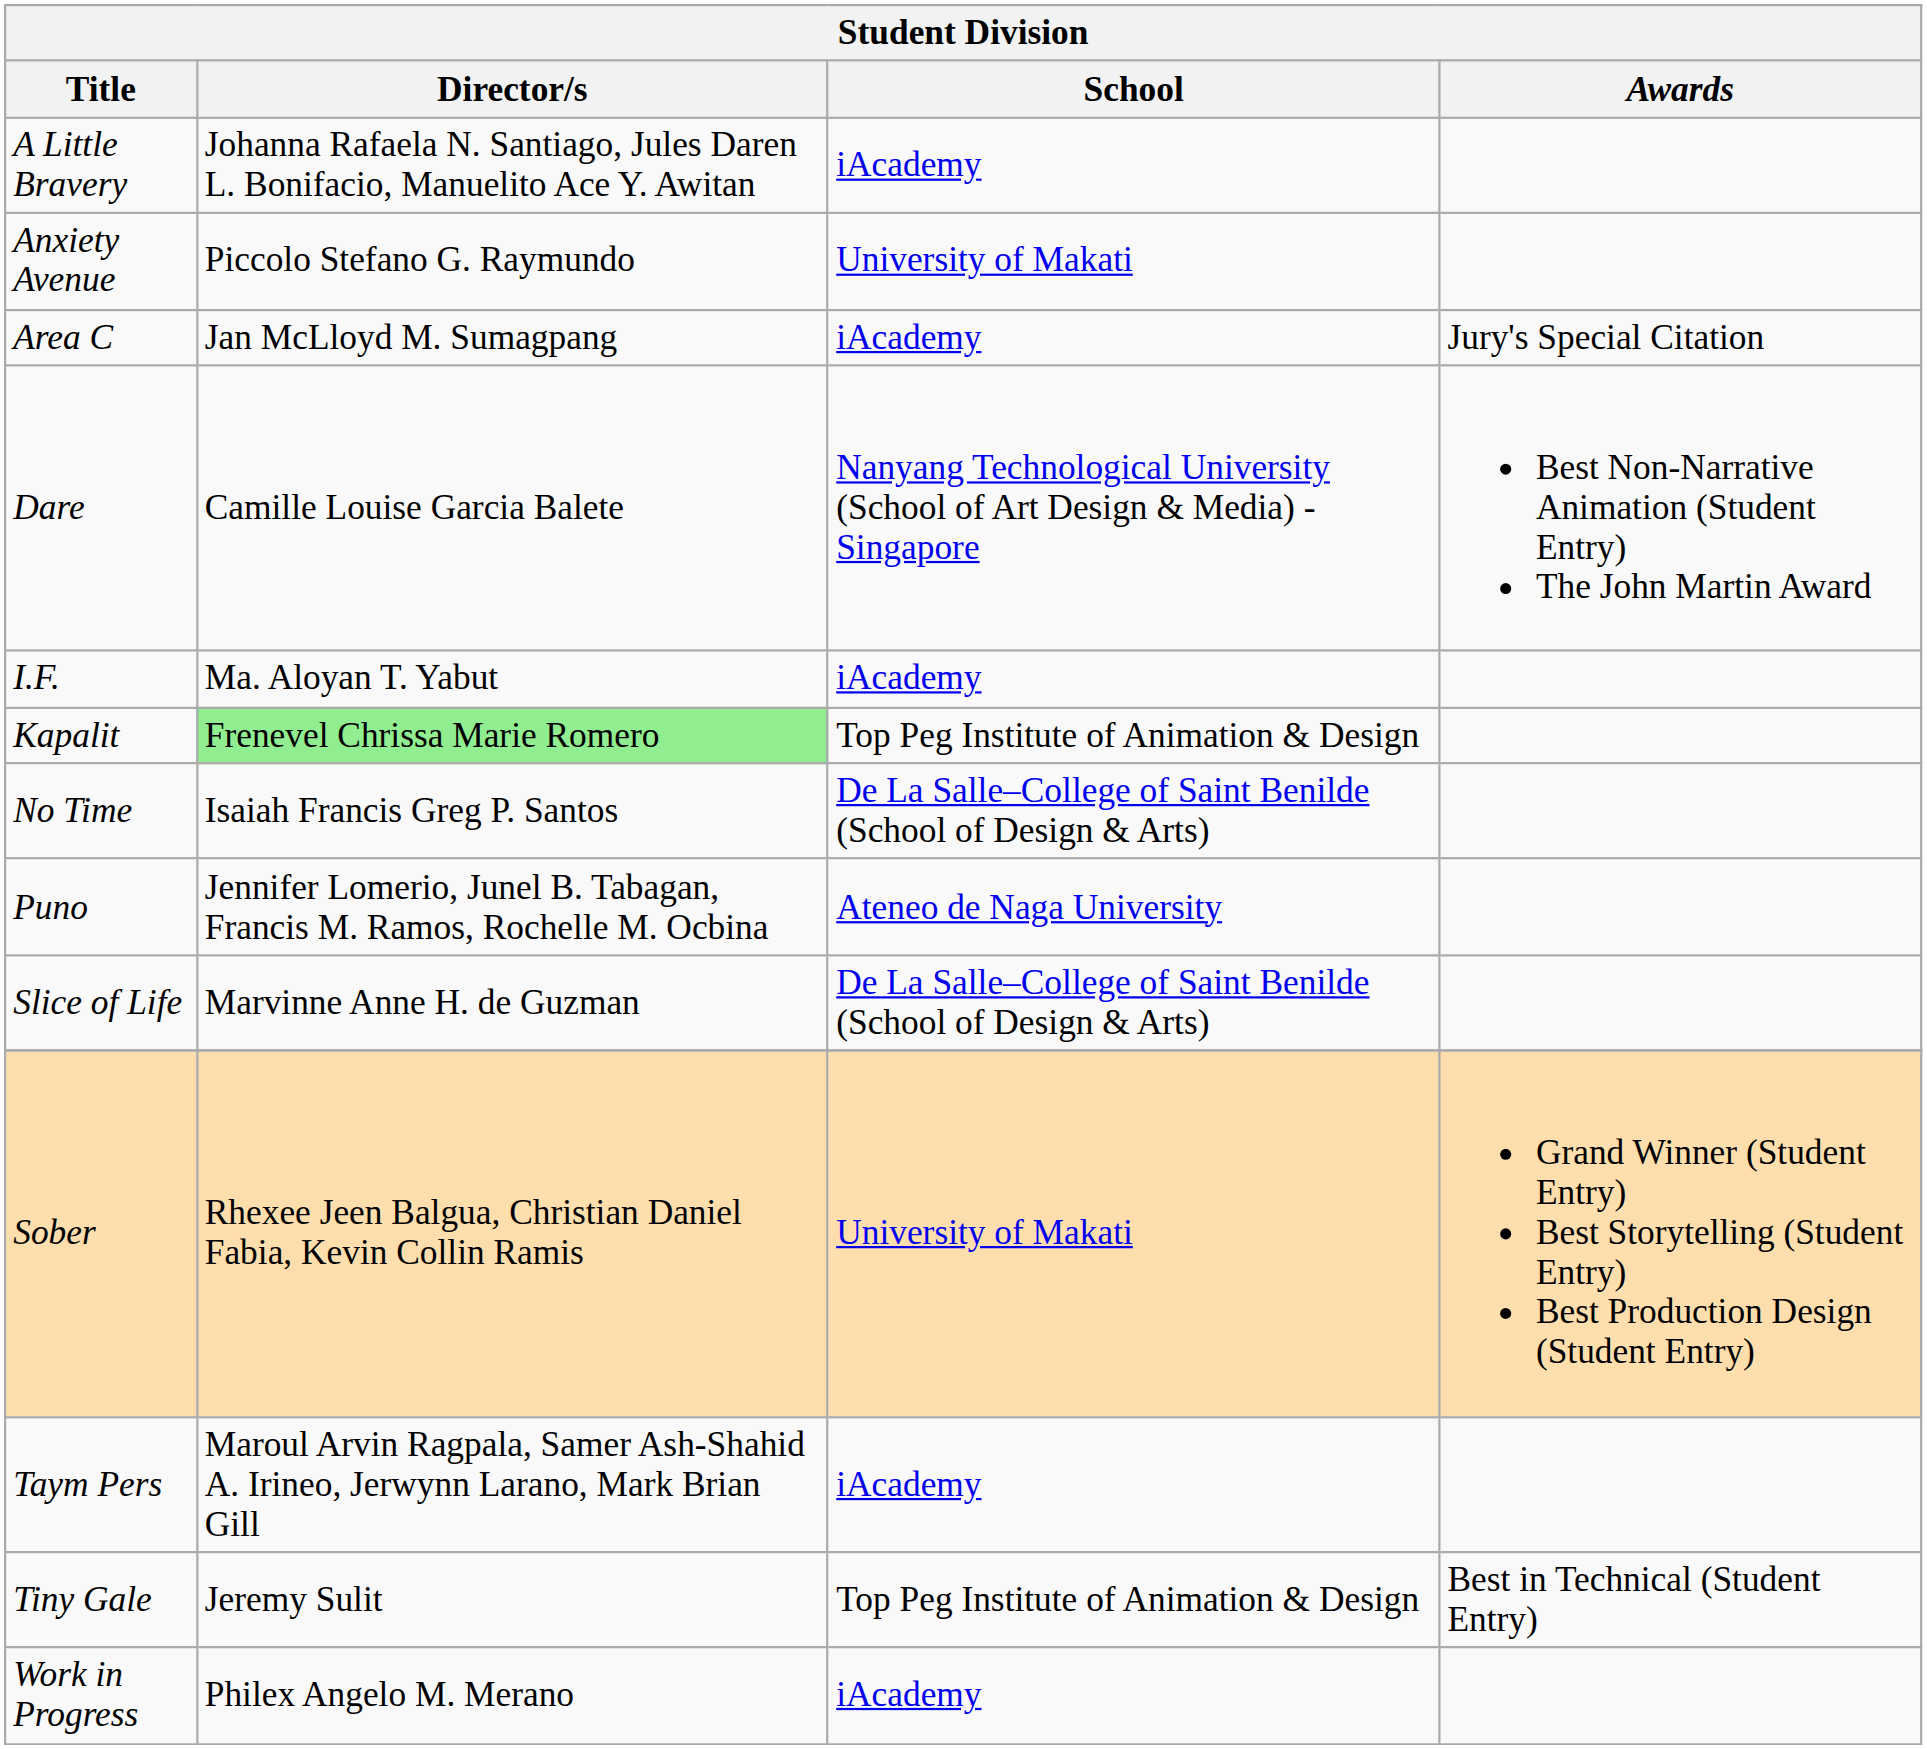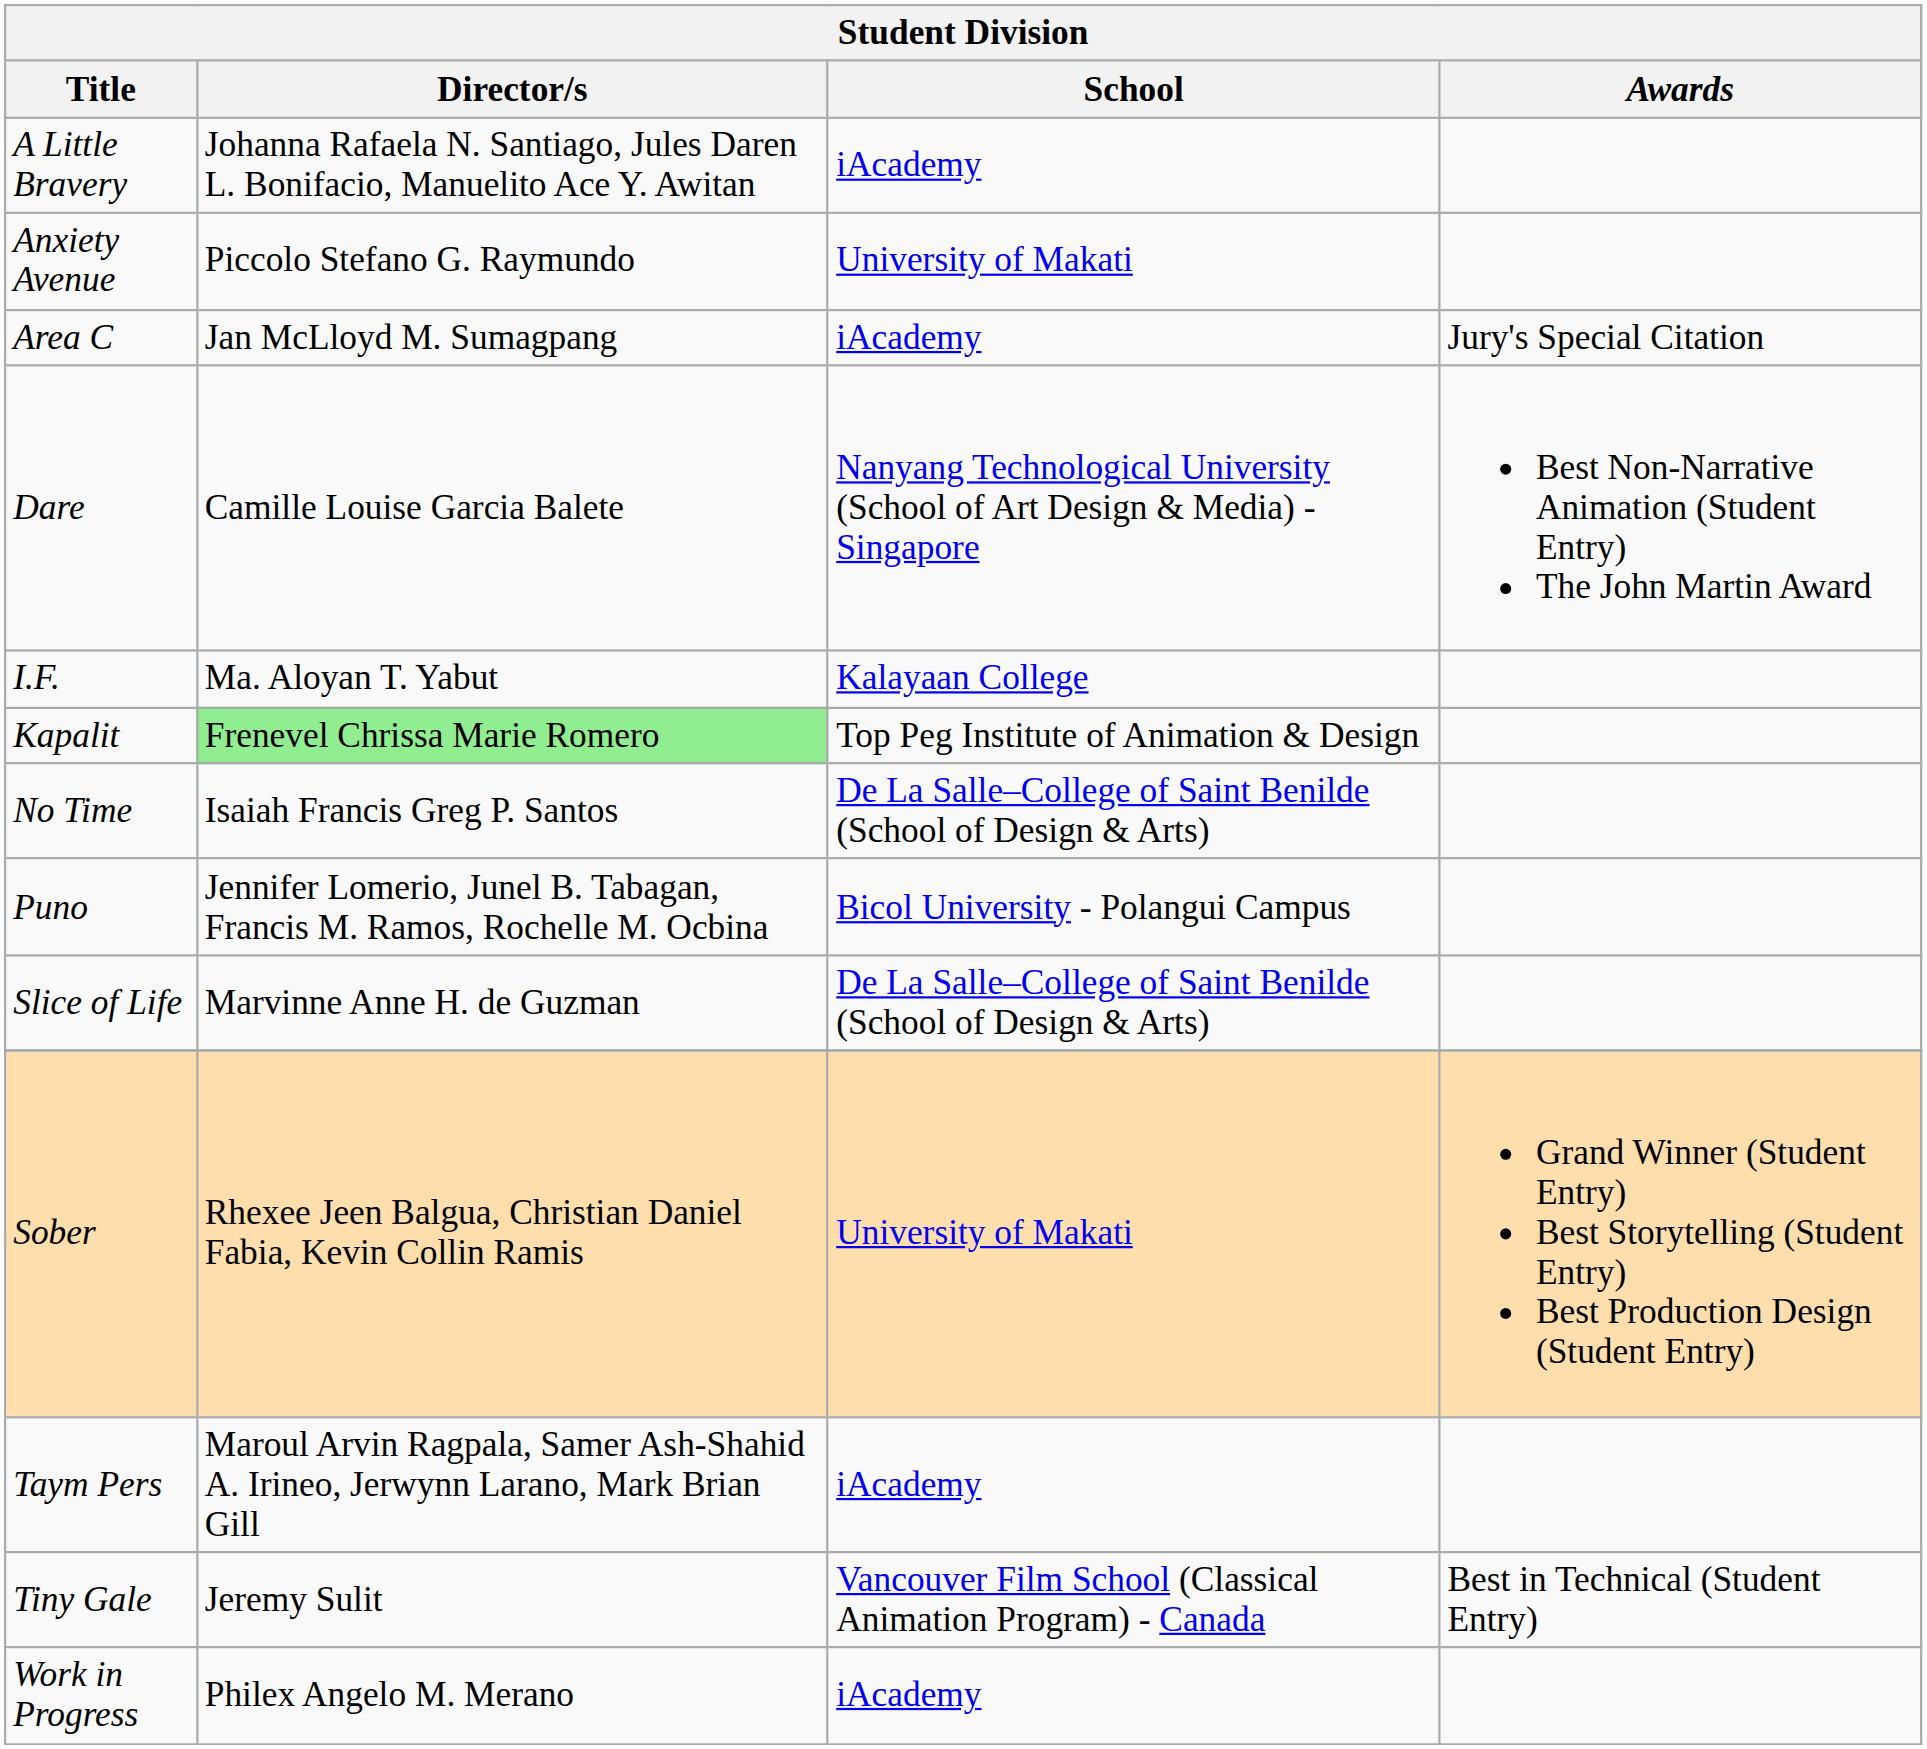I.F. | School: iAcademy -> Kalayaan College
Puno | School: Ateneo de Naga University -> Bicol University - Polangui Campus
Tiny Gale | School: Top Peg Institute of Animation & Design -> Vancouver Film School (Classical Animation Program) - Canada
